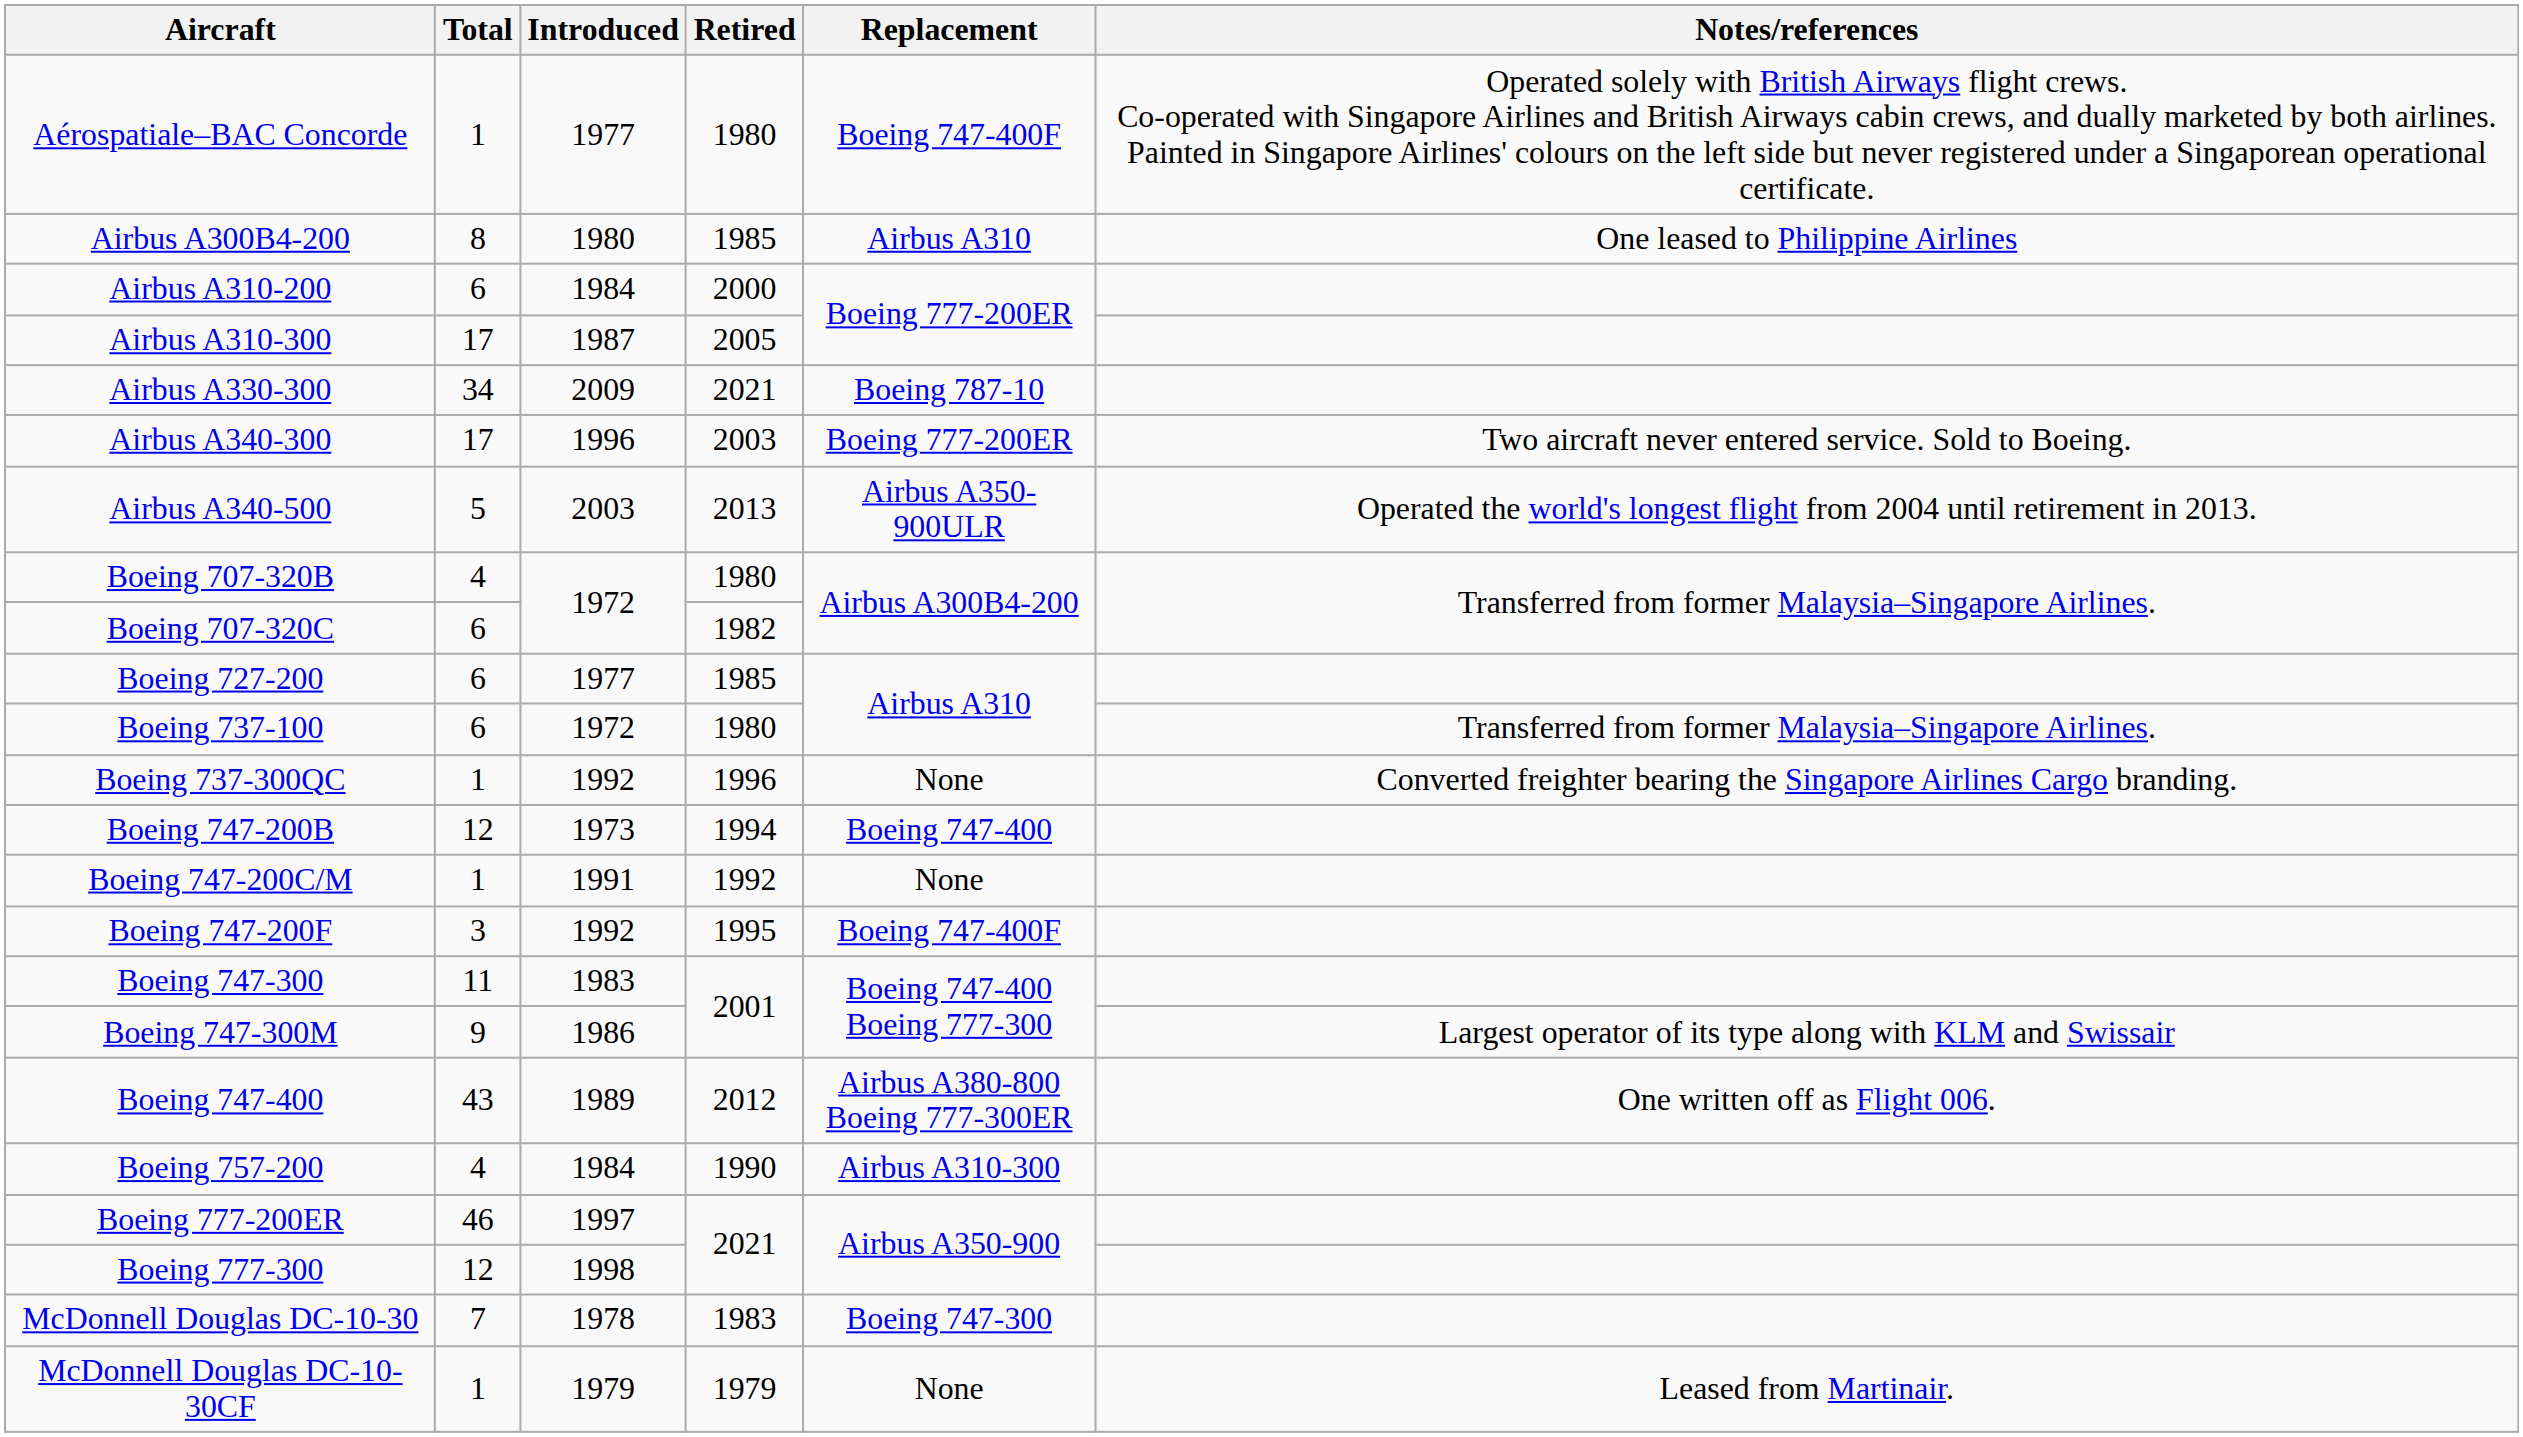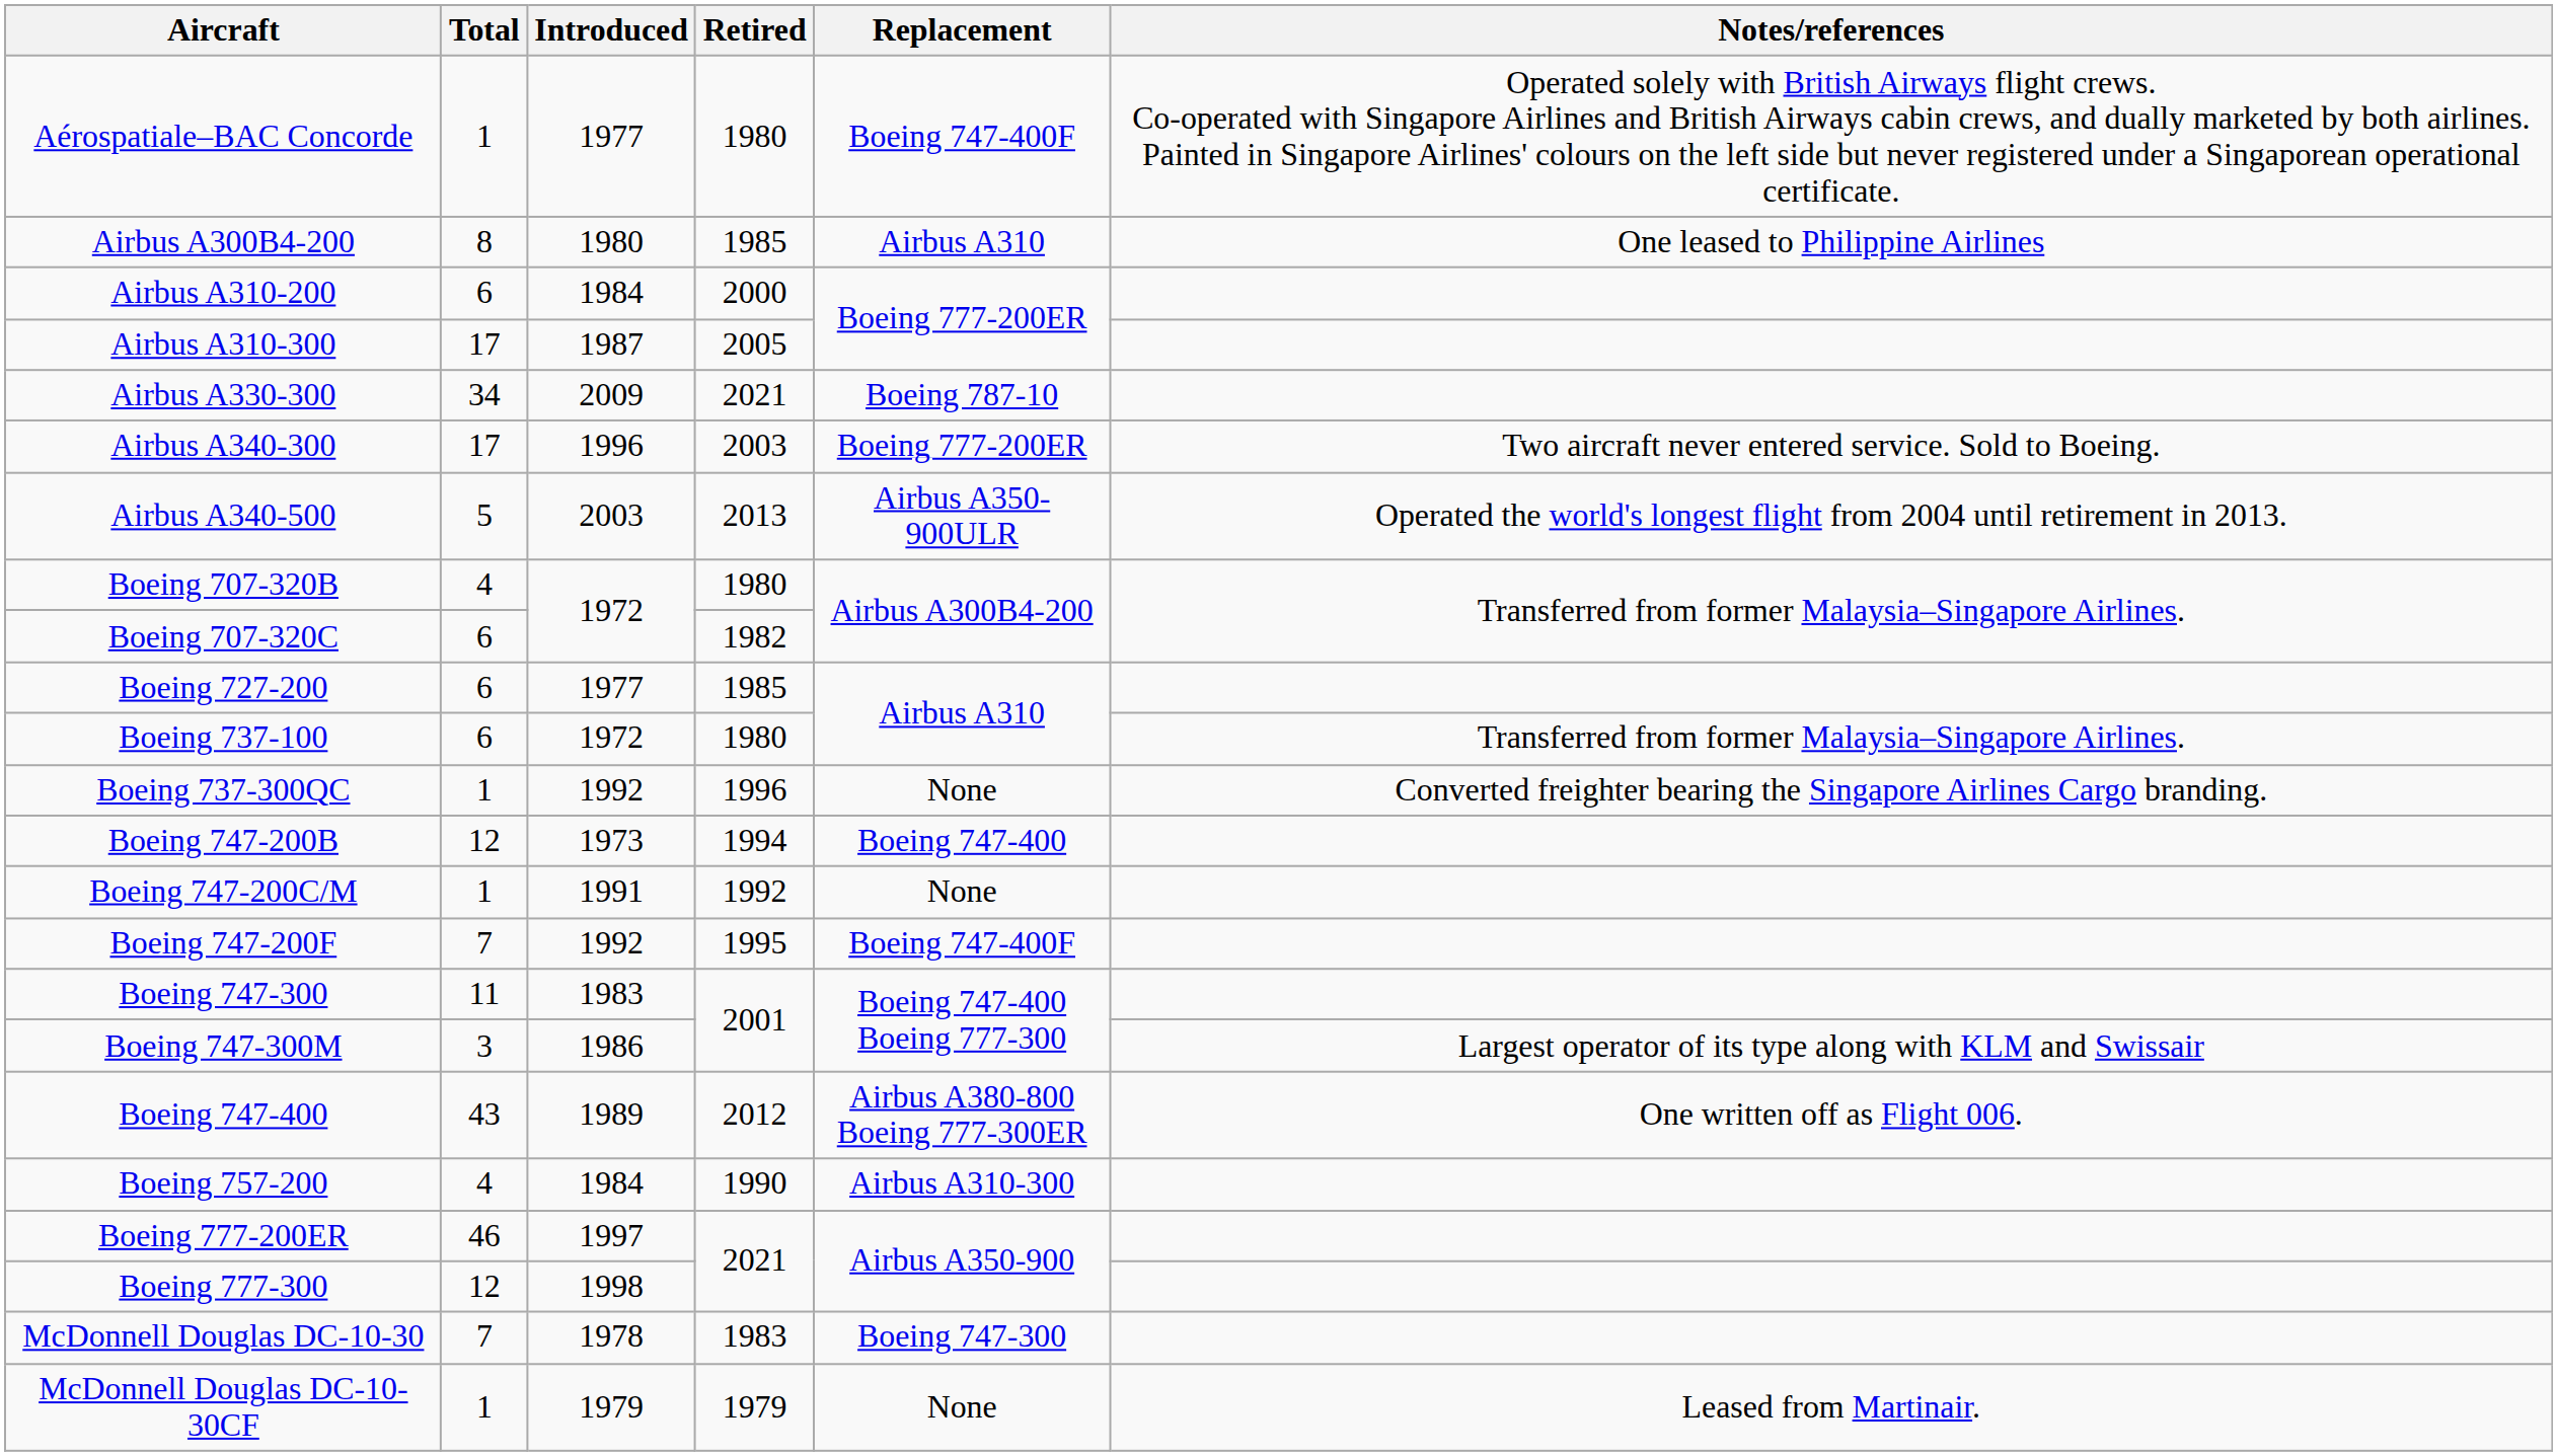Boeing 747-200F | Total: 3 -> 7
Boeing 747-300M | Total: 9 -> 3
